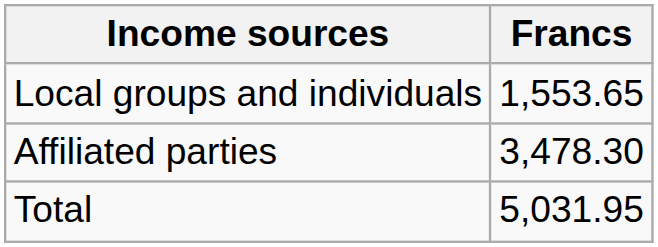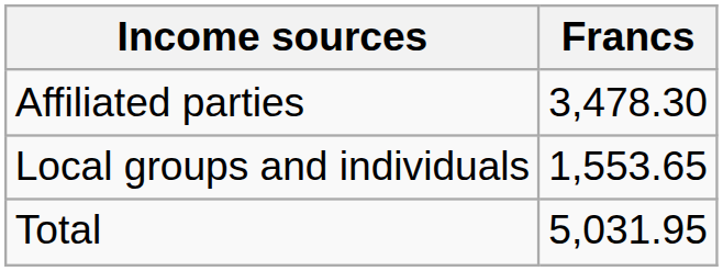rows swapped: Affiliated parties <-> Local groups and individuals
